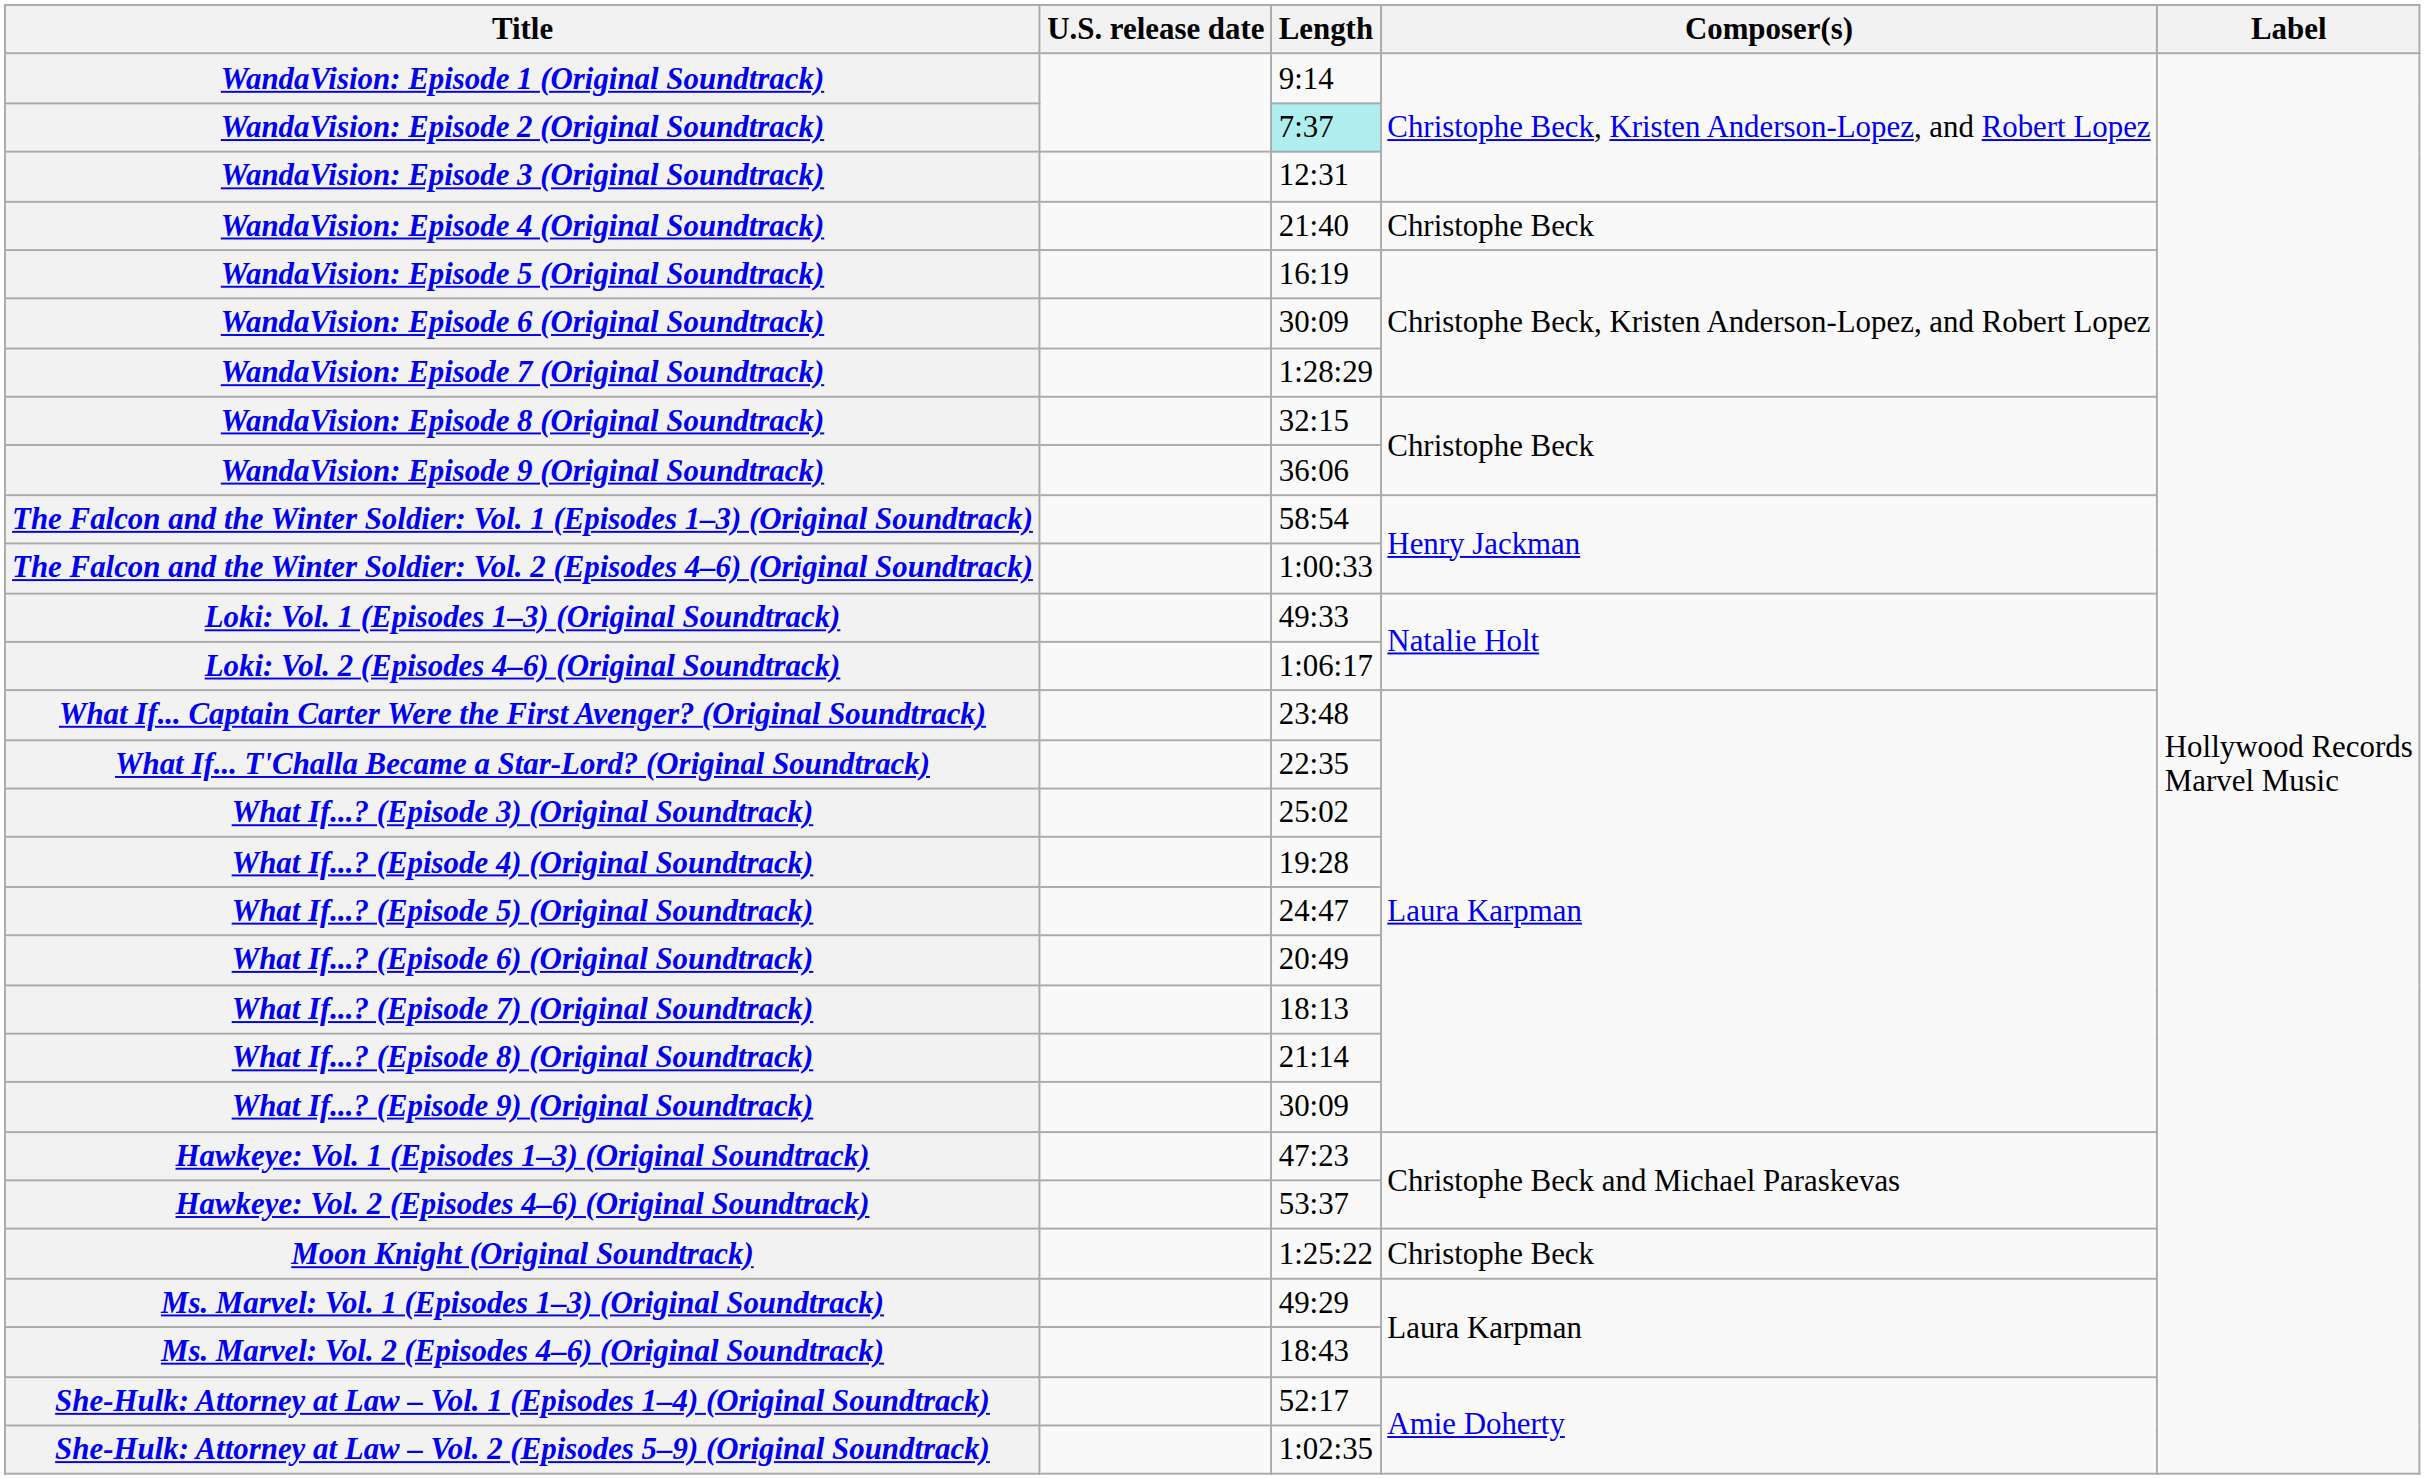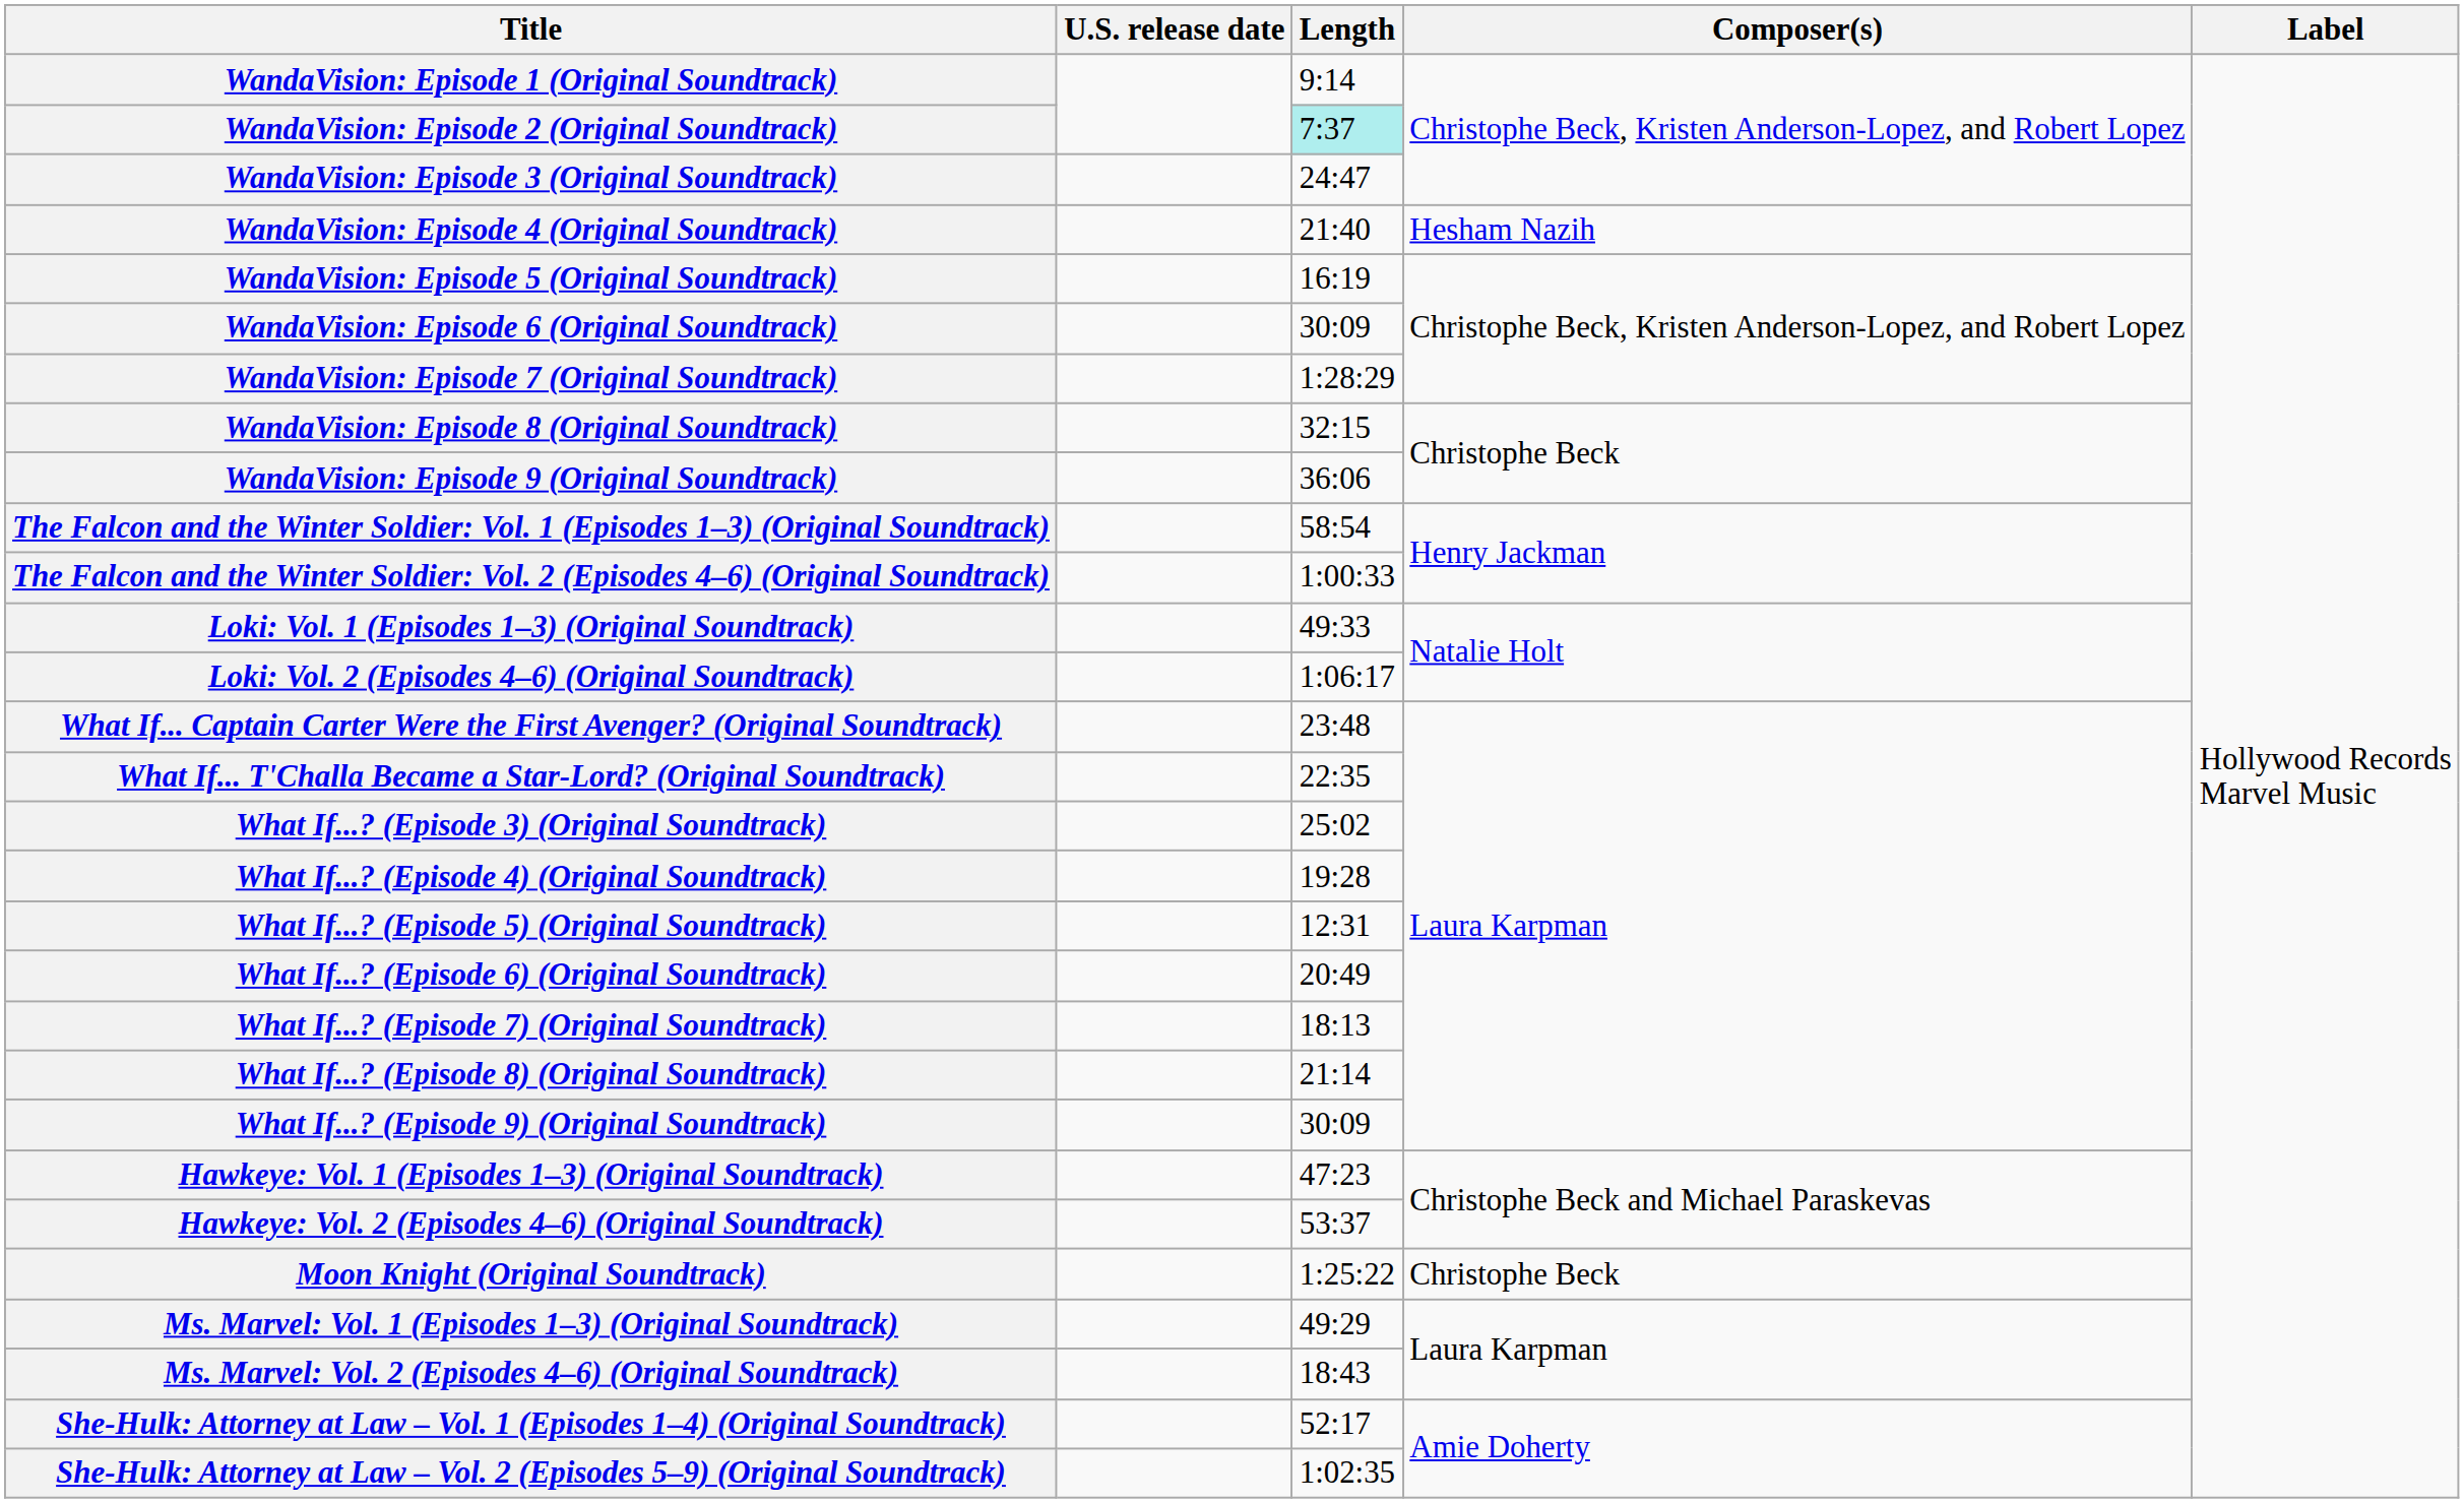WandaVision: Episode 3 (Original Soundtrack) | Length: 12:31 -> 24:47
WandaVision: Episode 4 (Original Soundtrack) | Composer(s): Christophe Beck -> Hesham Nazih
What If...? (Episode 5) (Original Soundtrack) | Length: 24:47 -> 12:31
